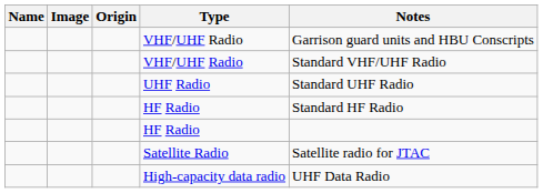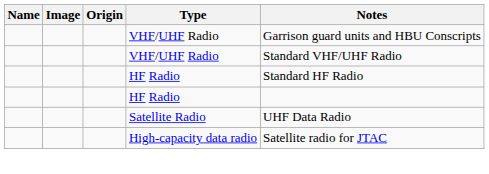- row: UHF Radio | Standard UHF Radio
Satellite Radio | Notes: Satellite radio for JTAC -> UHF Data Radio
High-capacity data radio | Notes: UHF Data Radio -> Satellite radio for JTAC
